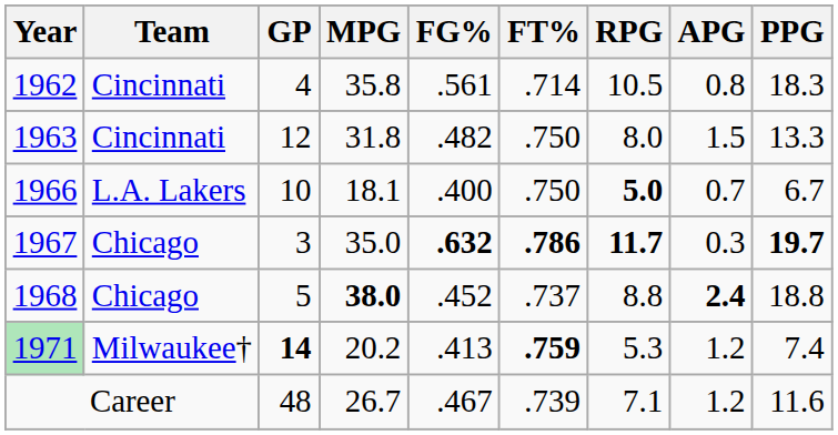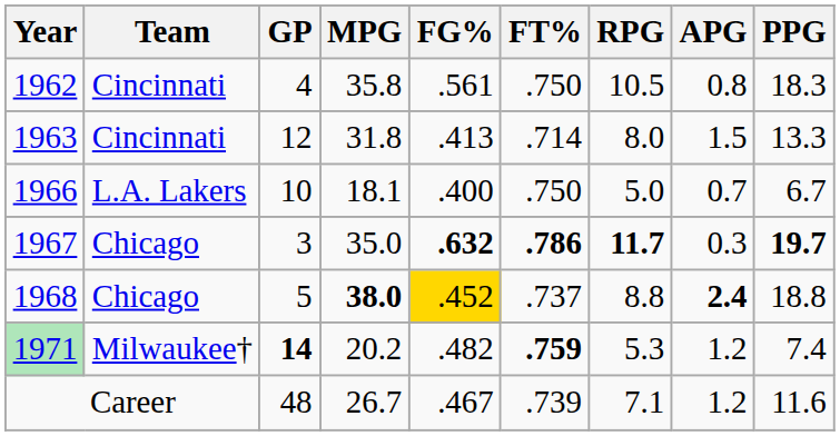1962 | FT%: .714 -> .750
1963 | FG%: .482 -> .413
1963 | FT%: .750 -> .714
1966 | RPG: bold -> normal
1968 | FG%: no background -> gold background
1971 | FG%: .413 -> .482
